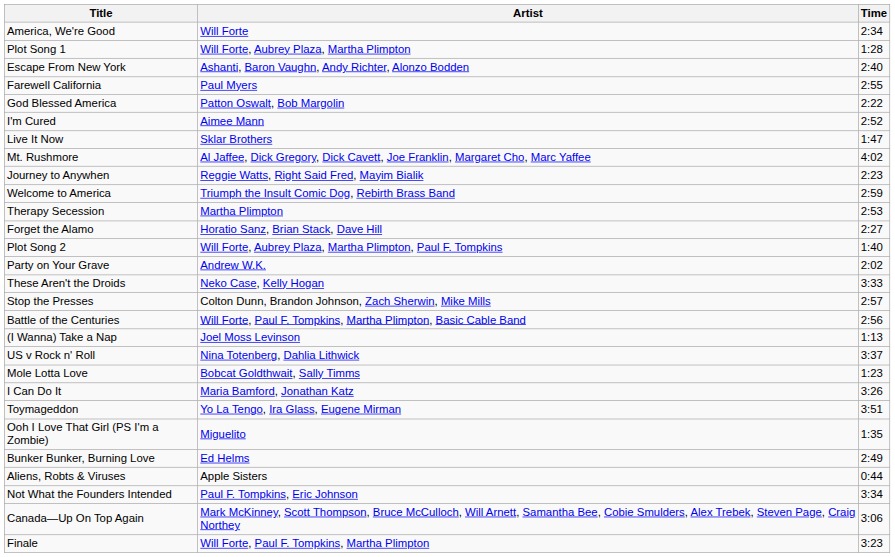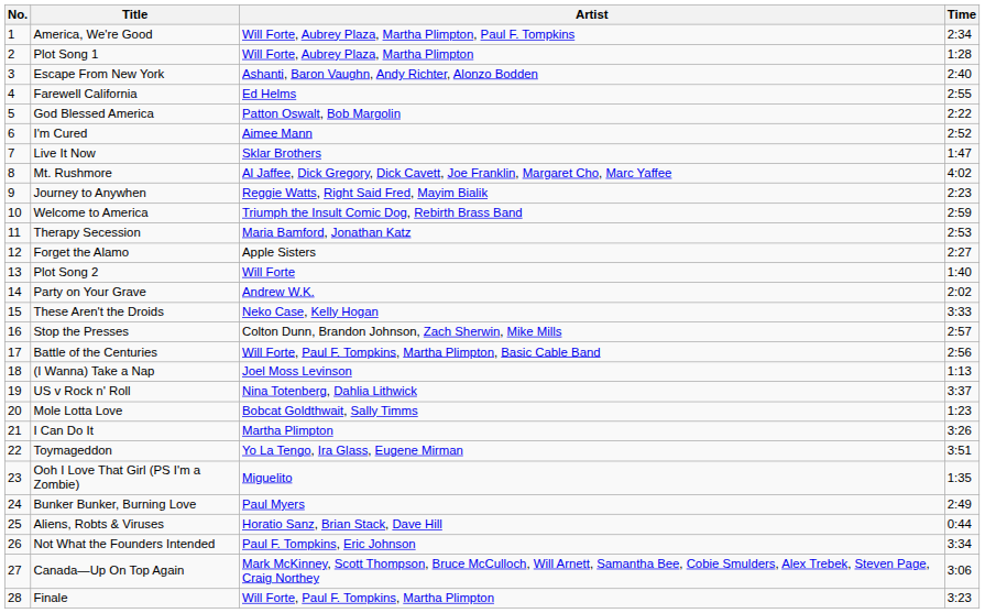+ column: No. | 1 | 2 | 3 | 4 | 5 | 6 | 7 | 8 | 9 | 10 | 11 | 12 | 13 | 14 | 15 | 16 | 17 | 18 | 19 | 20 | 21 | 22 | 23 | 24 | 25 | 26 | 27 | 28
America, We're Good | Artist: Will Forte -> Will Forte, Aubrey Plaza, Martha Plimpton, Paul F. Tompkins
Farewell California | Artist: Paul Myers -> Ed Helms
Therapy Secession | Artist: Martha Plimpton -> Maria Bamford, Jonathan Katz
Forget the Alamo | Artist: Horatio Sanz, Brian Stack, Dave Hill -> Apple Sisters
Plot Song 2 | Artist: Will Forte, Aubrey Plaza, Martha Plimpton, Paul F. Tompkins -> Will Forte
I Can Do It | Artist: Maria Bamford, Jonathan Katz -> Martha Plimpton
Bunker Bunker, Burning Love | Artist: Ed Helms -> Paul Myers
Aliens, Robts & Viruses | Artist: Apple Sisters -> Horatio Sanz, Brian Stack, Dave Hill
